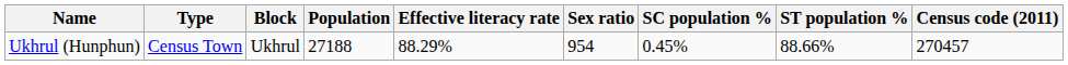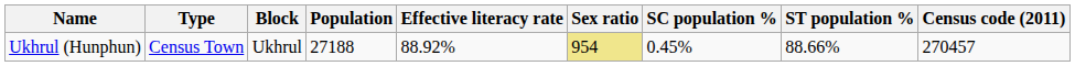Ukhrul (Hunphun) | Effective literacy rate: 88.29% -> 88.92%
Ukhrul (Hunphun) | Sex ratio: no background -> khaki background
